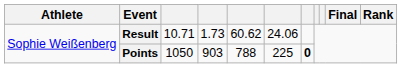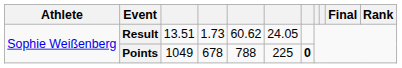Result | column 3: 10.71 -> 13.51
Result | column 6: 24.06 -> 24.05
Points | column 3: 1050 -> 1049
Points | column 4: 903 -> 678
